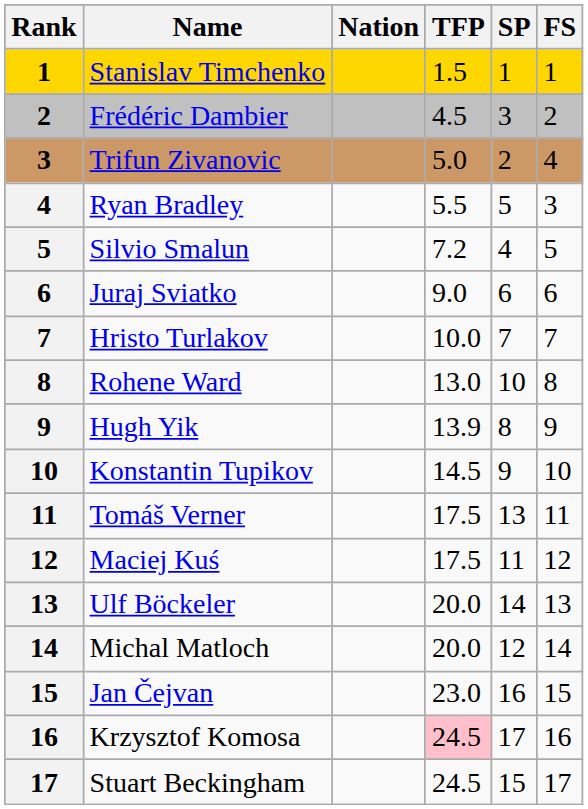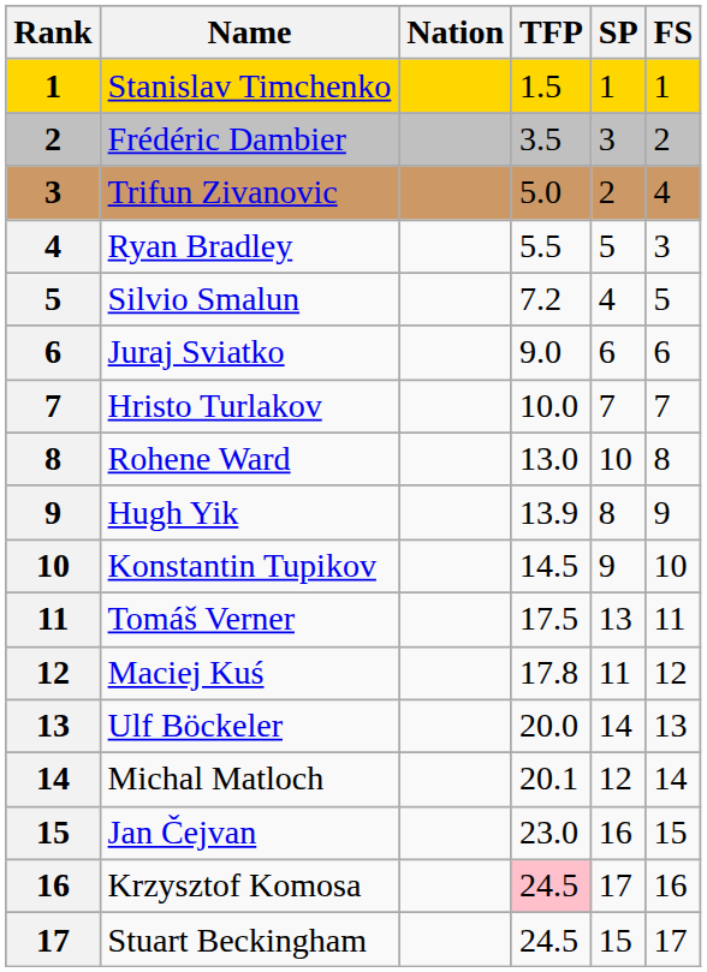Frédéric Dambier | TFP: 4.5 -> 3.5
Maciej Kuś | TFP: 17.5 -> 17.8
Michal Matloch | TFP: 20.0 -> 20.1
